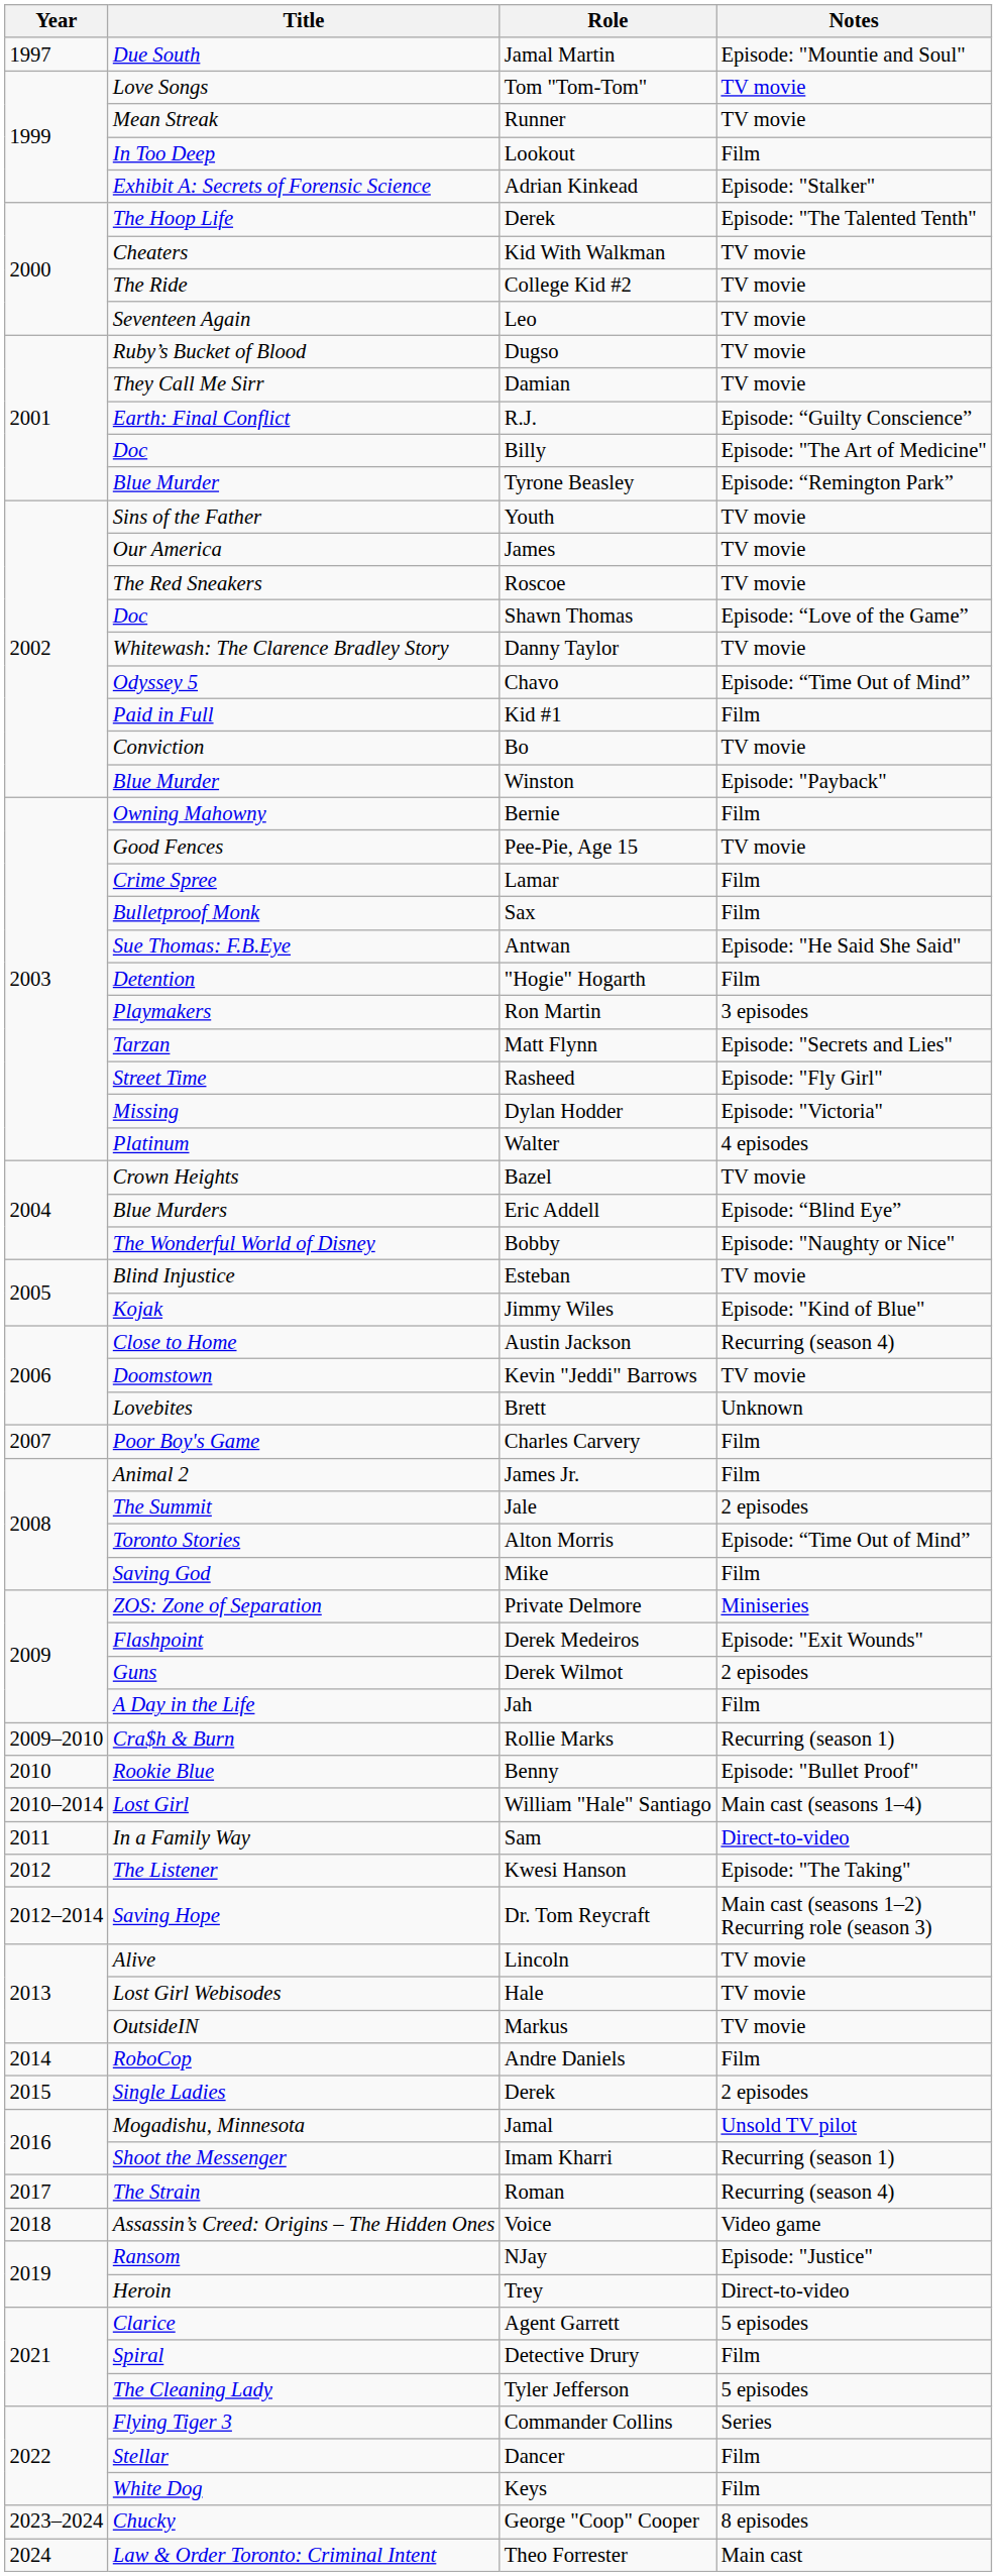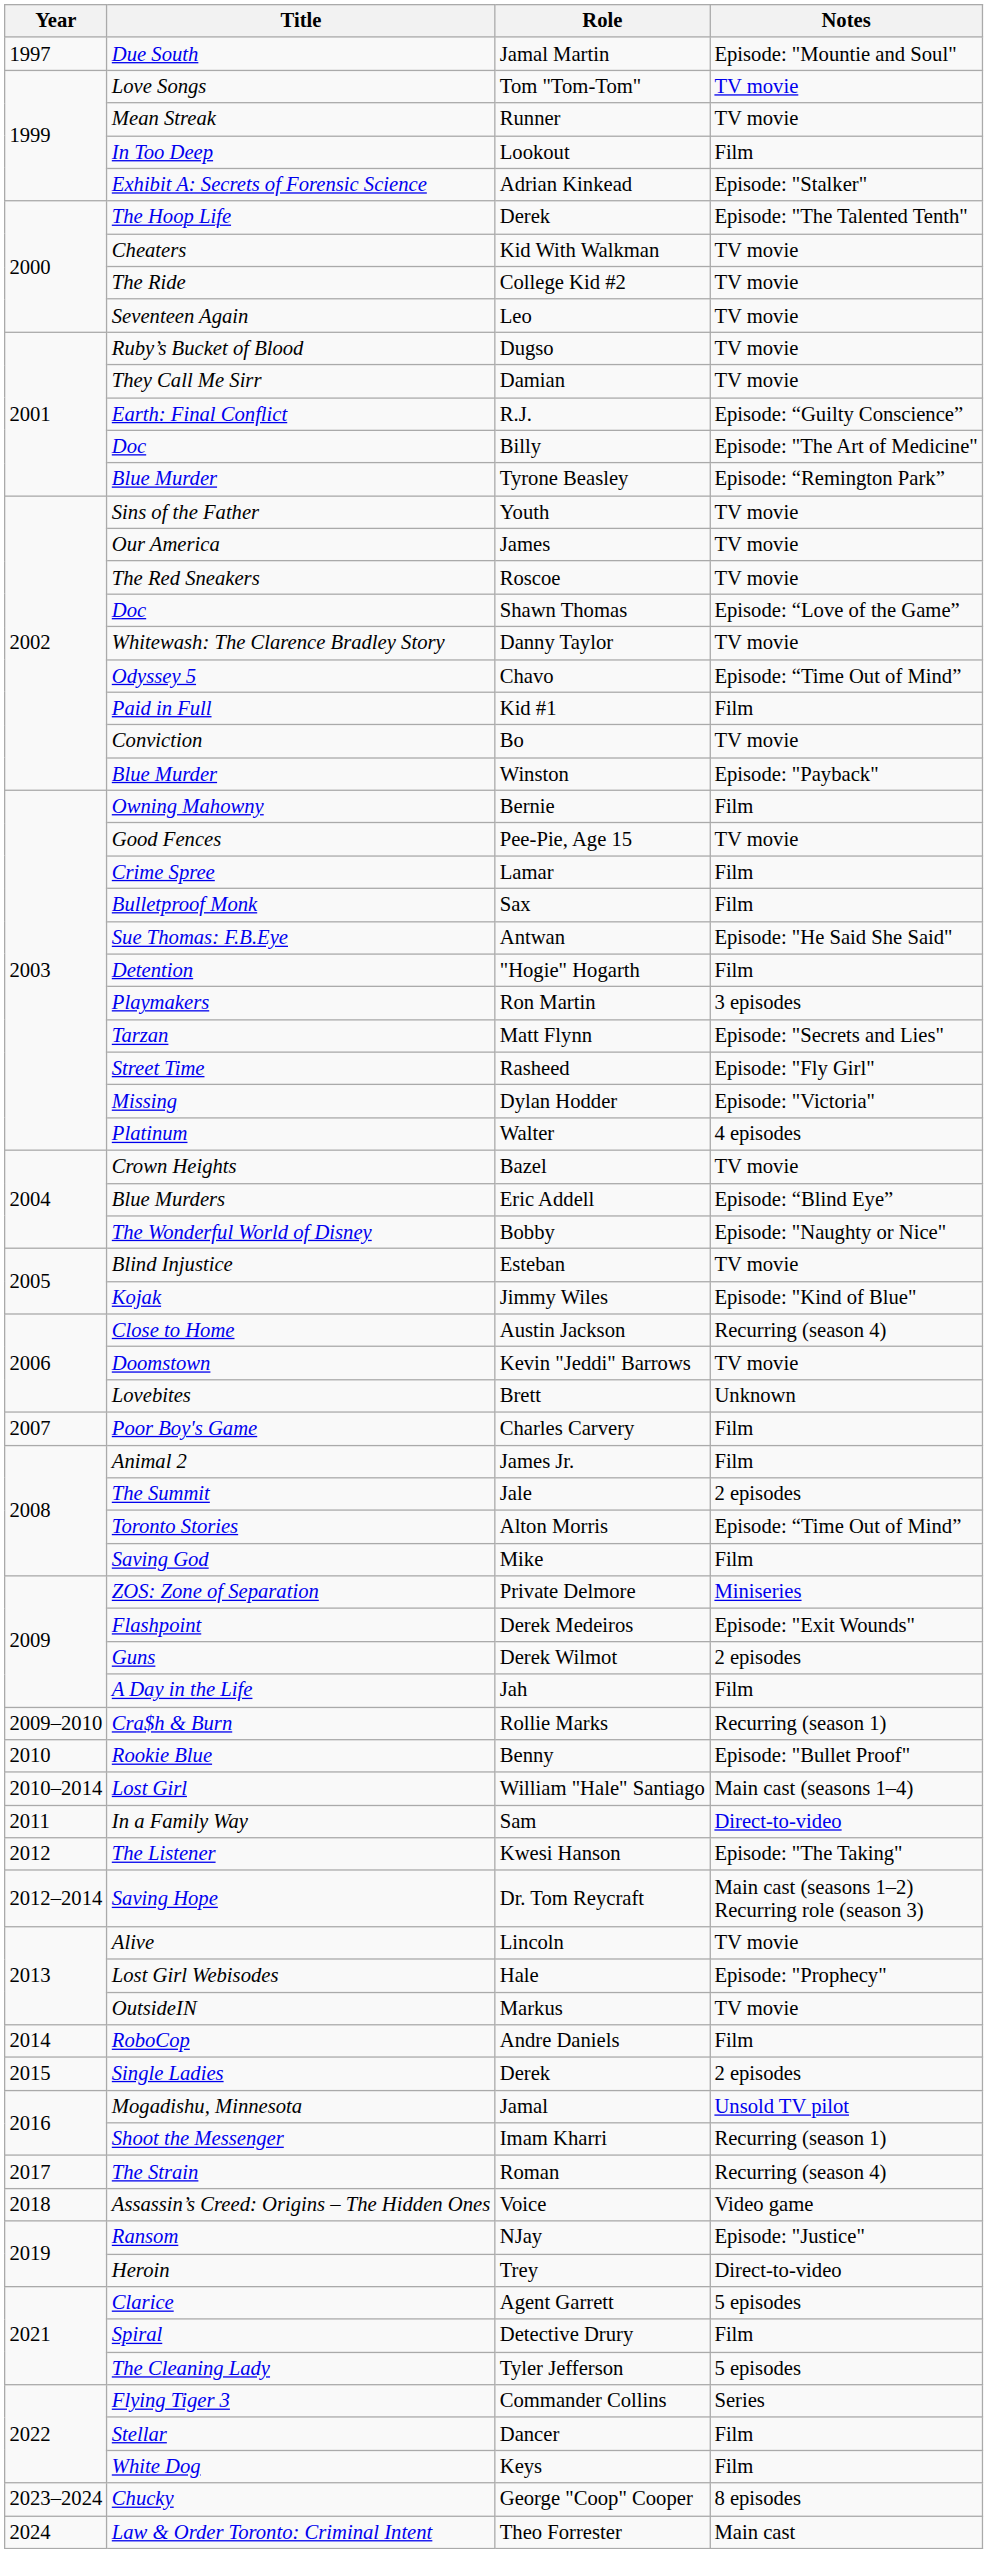Hale | Notes: TV movie -> Episode: "Prophecy"
